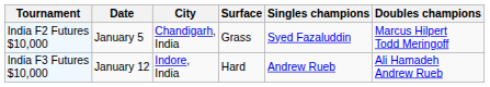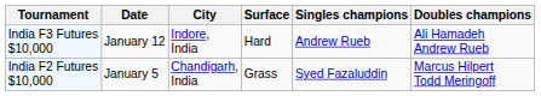rows swapped: India F2 Futures $10,000 <-> India F3 Futures $10,000
